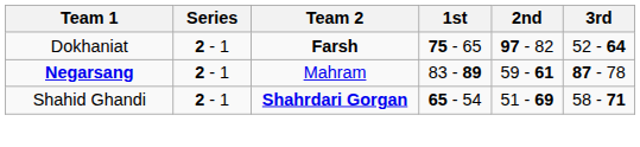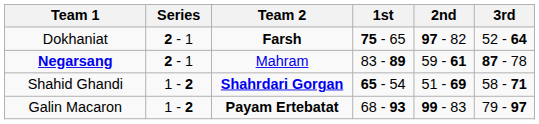Shahid Ghandi | Series: 2 - 1 -> 1 - 2
+ row: Galin Macaron | 1 - 2 | Payam Ertebatat | 68 - 93 | 99 - 83 | 79 - 97
